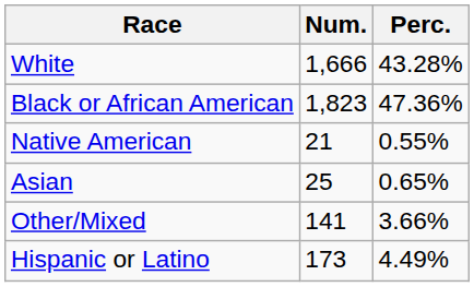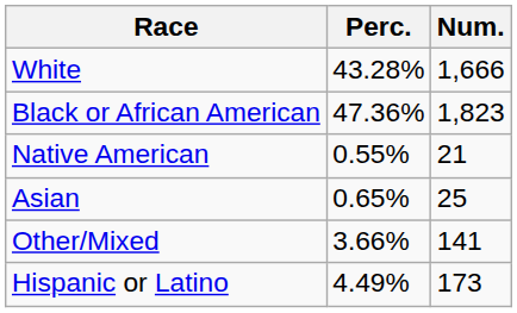columns swapped: Num. <-> Perc.
